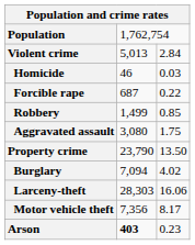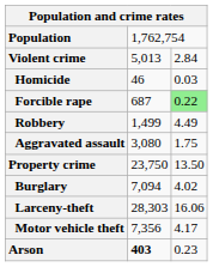Forcible rape | column 3: no background -> lightgreen background
Robbery | column 3: 0.85 -> 4.49
Property crime | column 2: 23,790 -> 23,750
Motor vehicle theft | column 3: 8.17 -> 4.17
